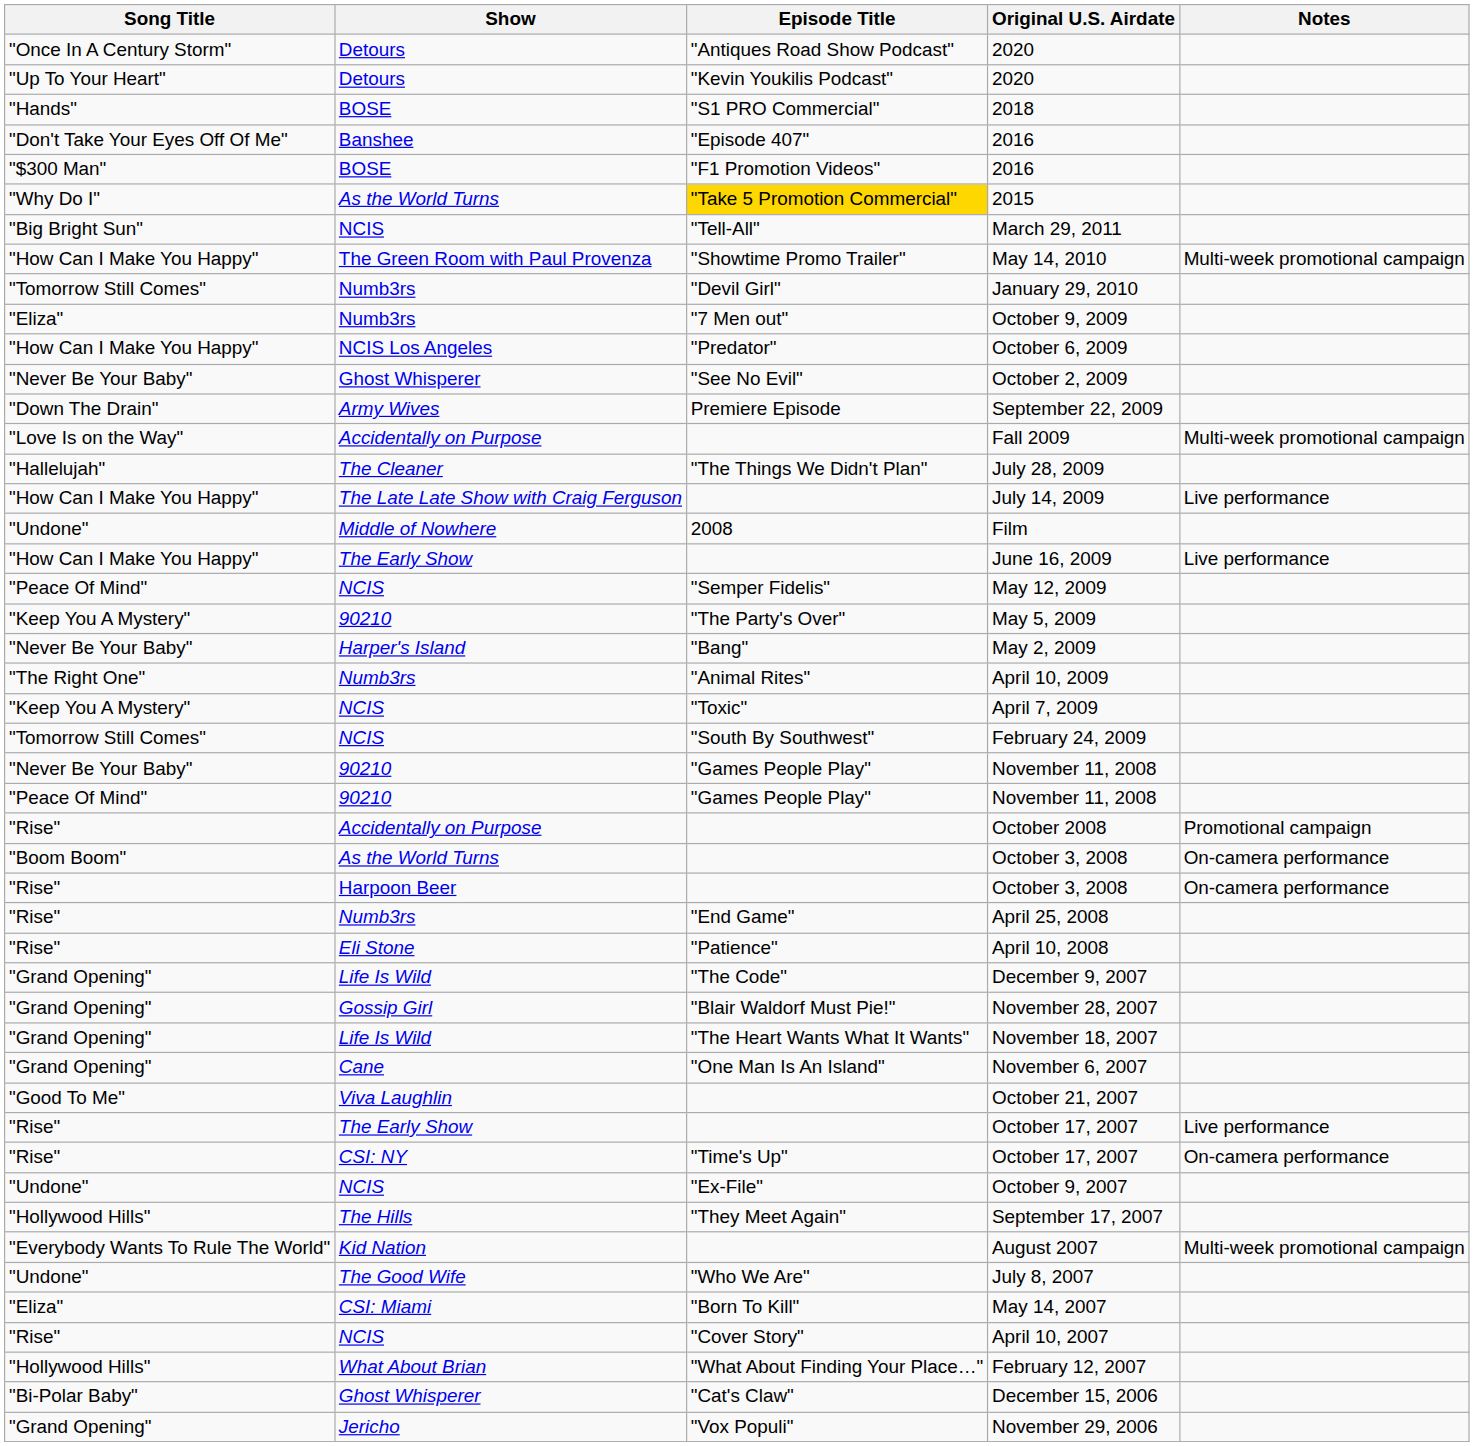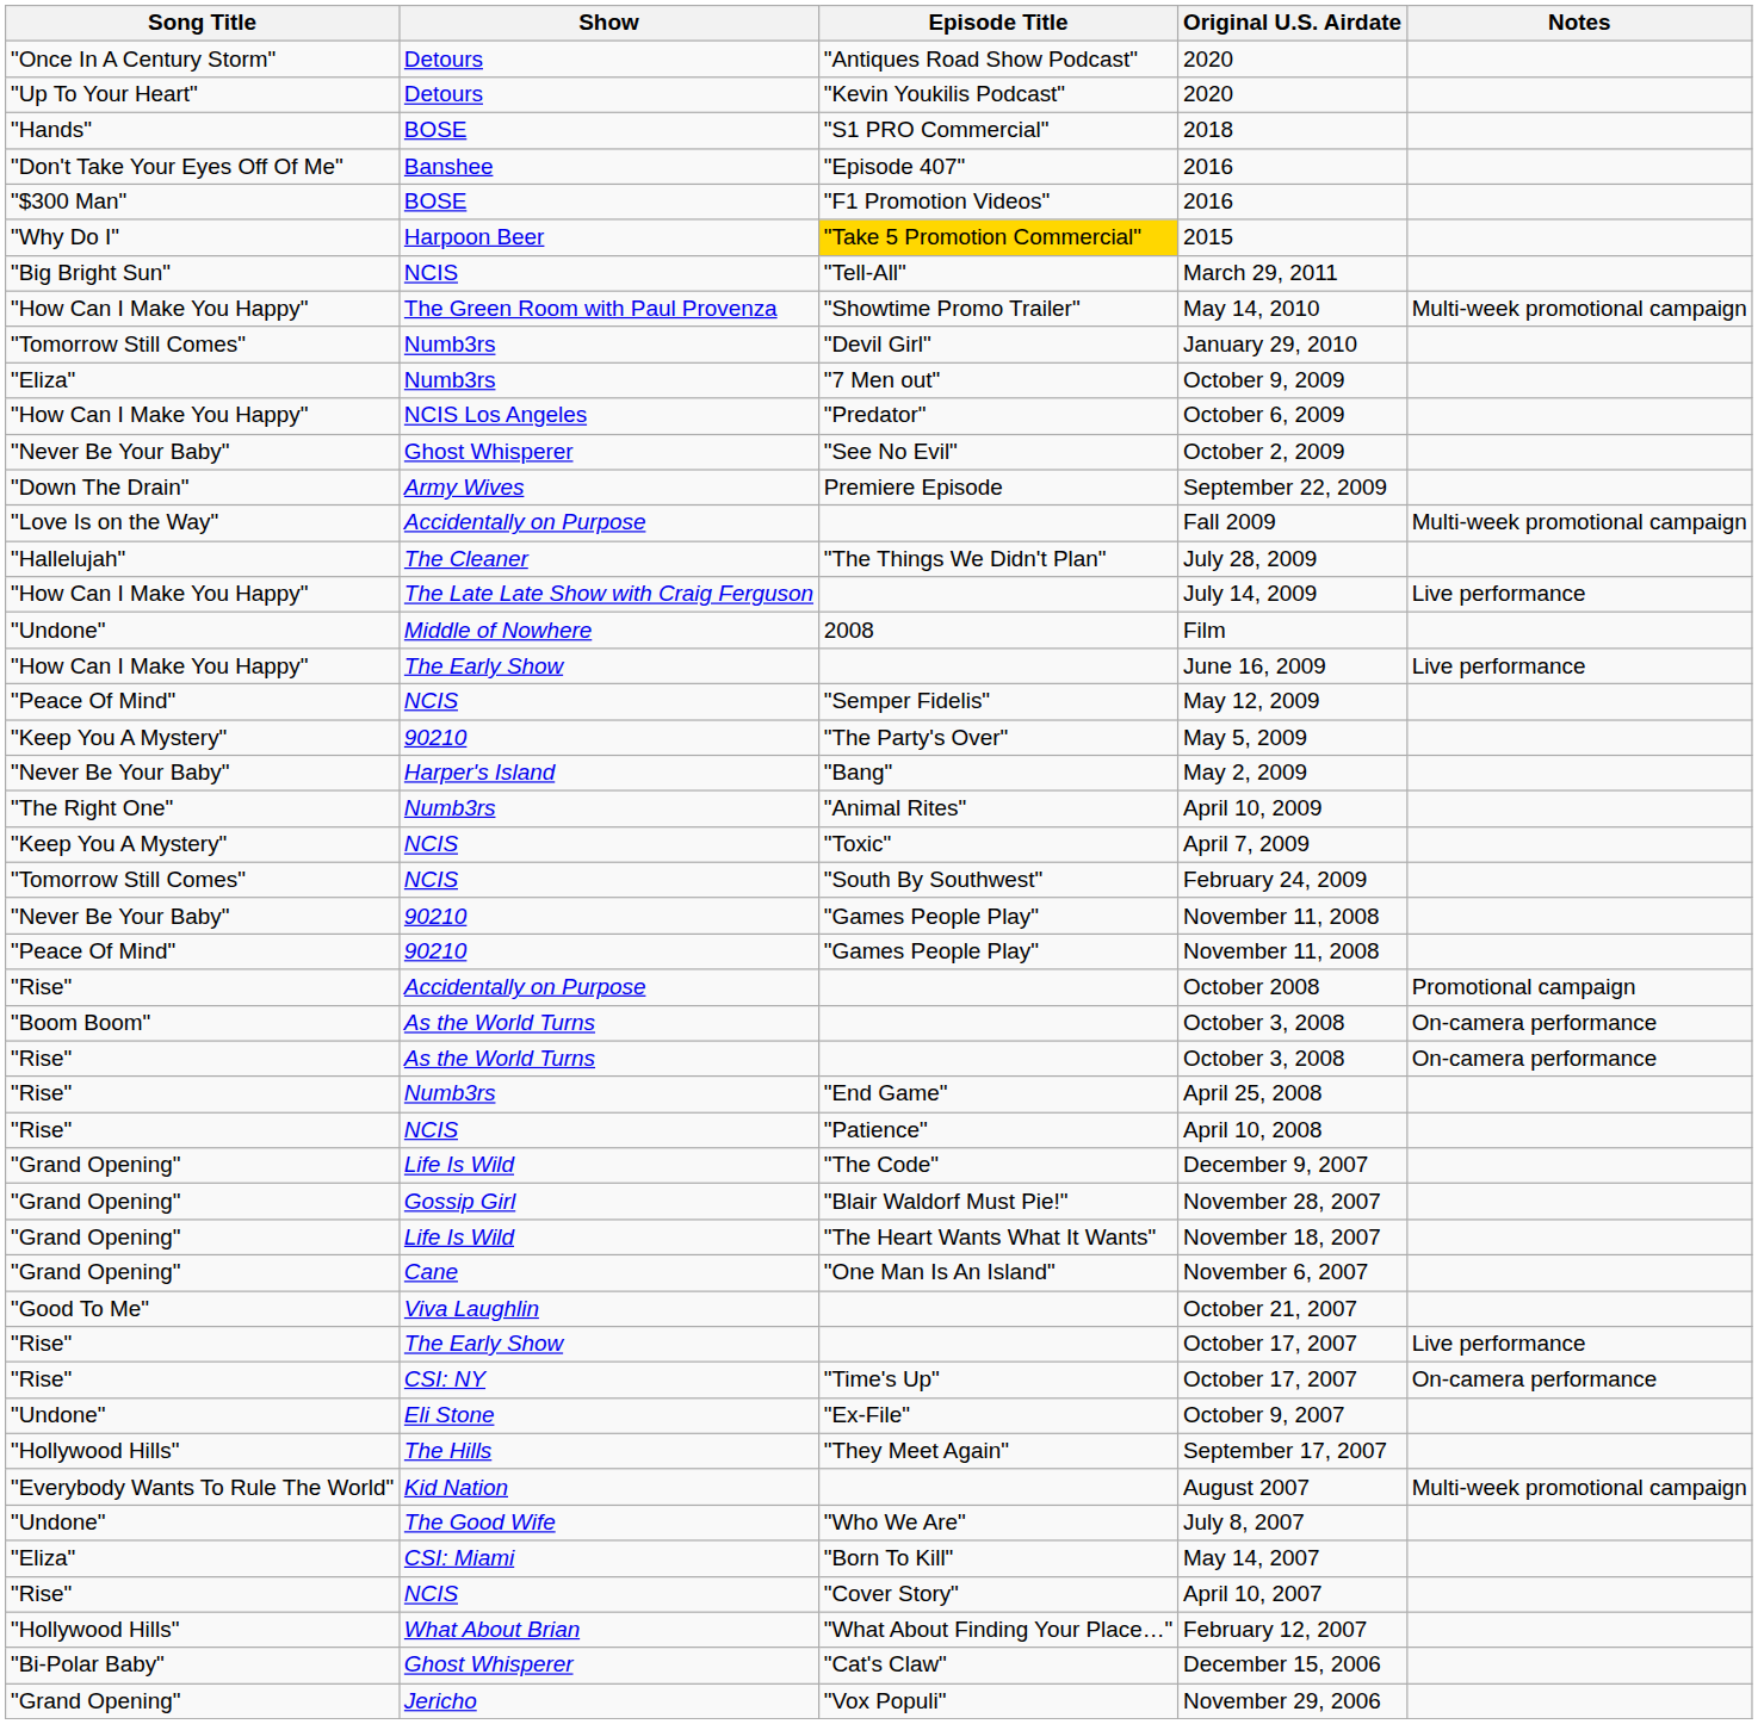2015 | Show: As the World Turns -> Harpoon Beer
"Rise" / October 3, 2008 | Show: Harpoon Beer -> As the World Turns
April 10, 2008 | Show: Eli Stone -> NCIS
October 9, 2007 | Show: NCIS -> Eli Stone
